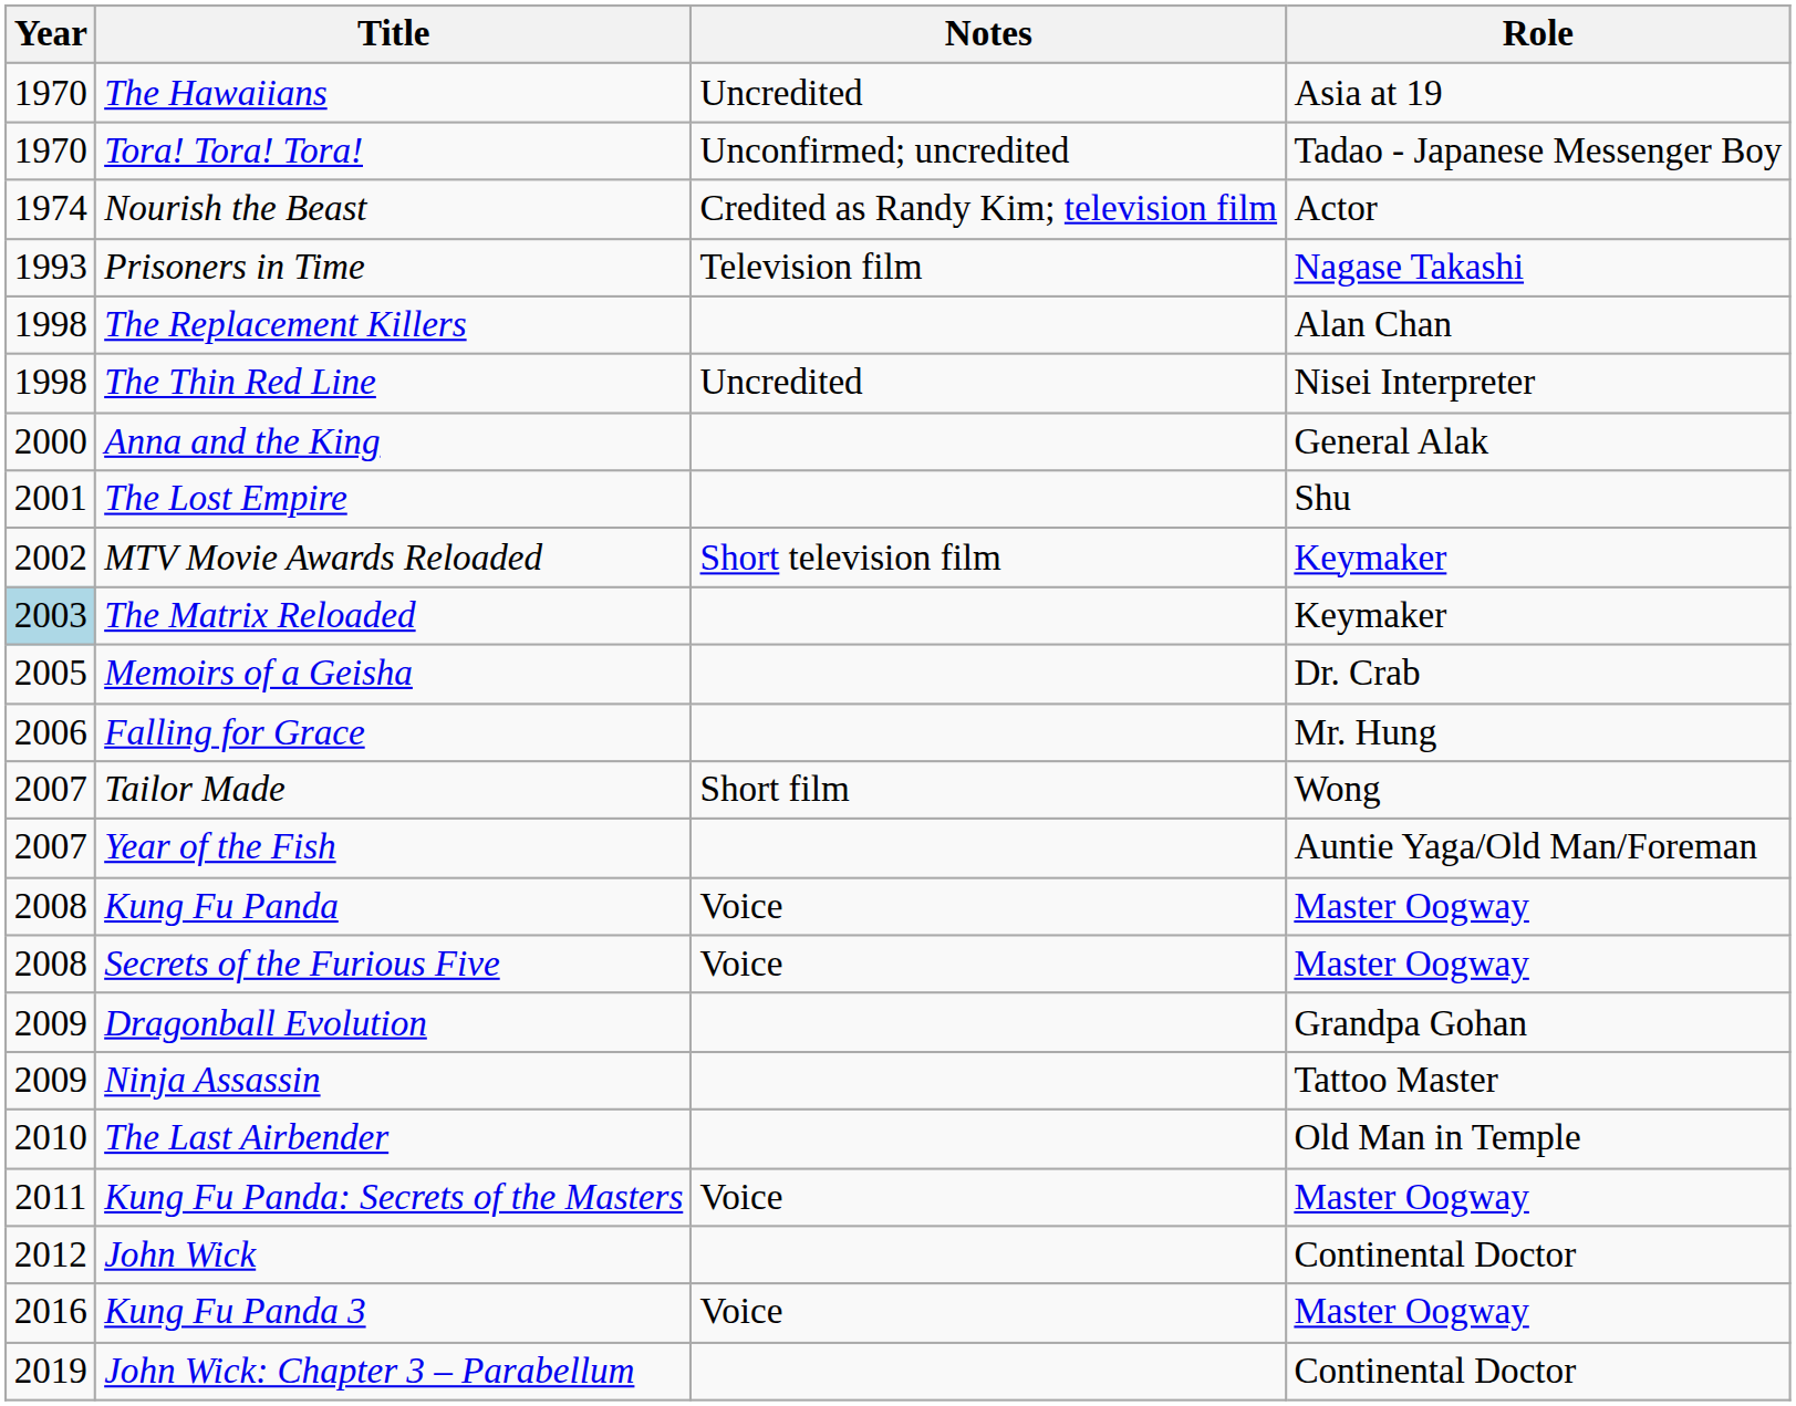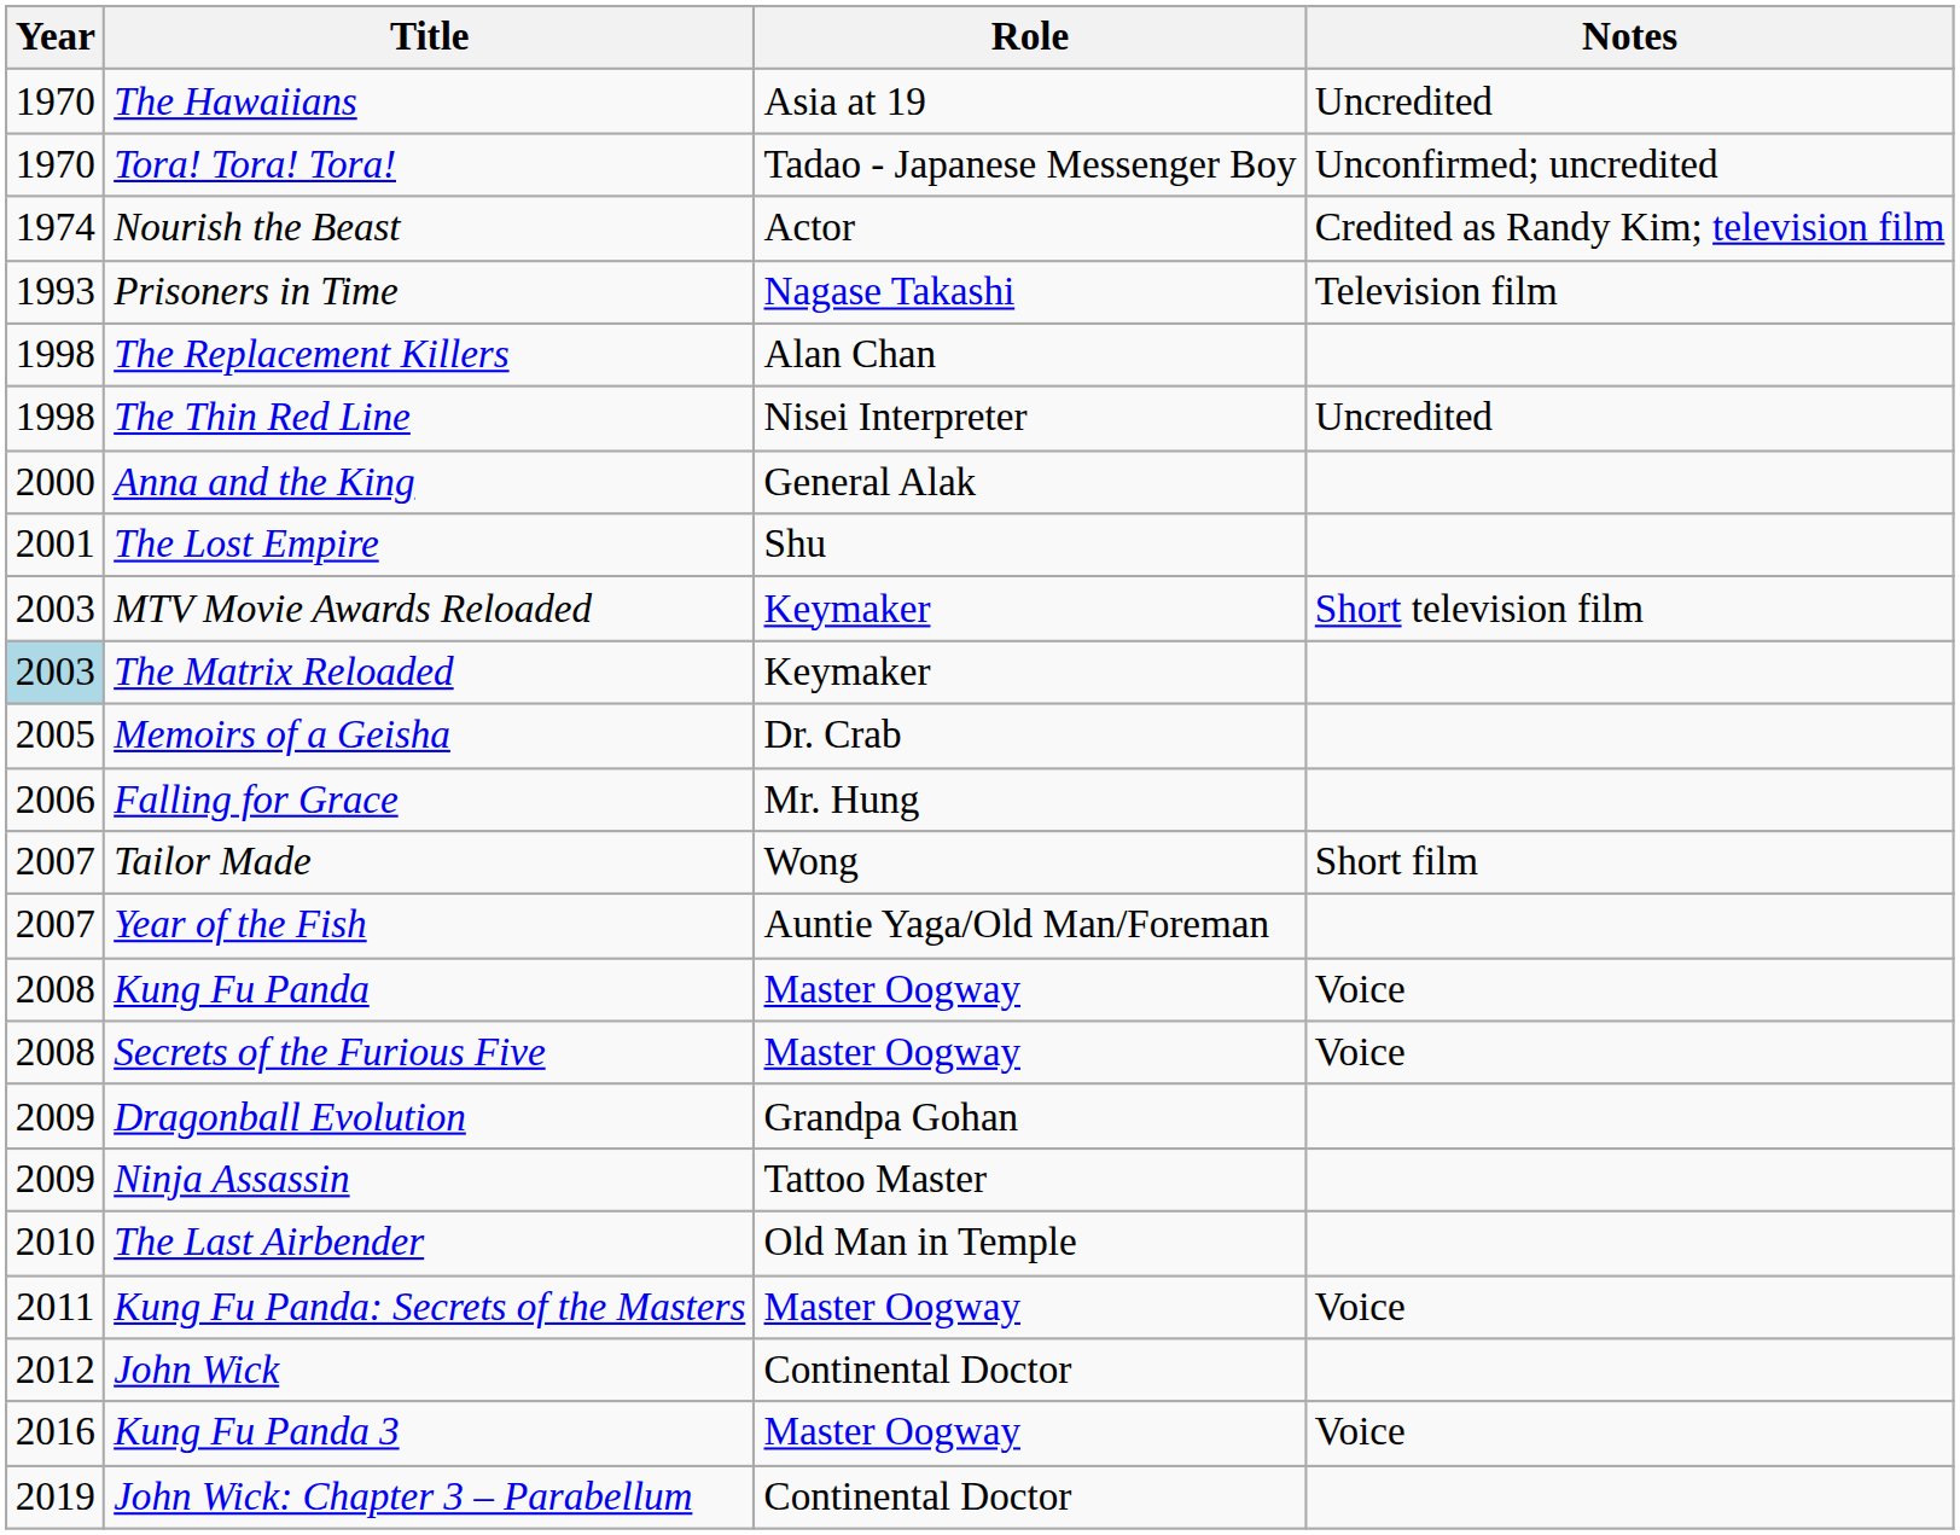columns swapped: Role <-> Notes
MTV Movie Awards Reloaded | Year: 2002 -> 2003
